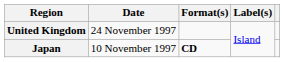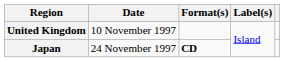United Kingdom | Date: 24 November 1997 -> 10 November 1997
Japan | Date: 10 November 1997 -> 24 November 1997
